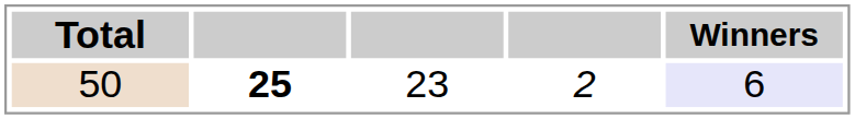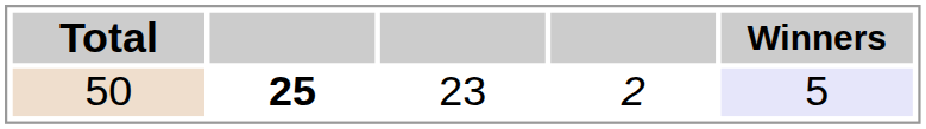50 | Winners: 6 -> 5
